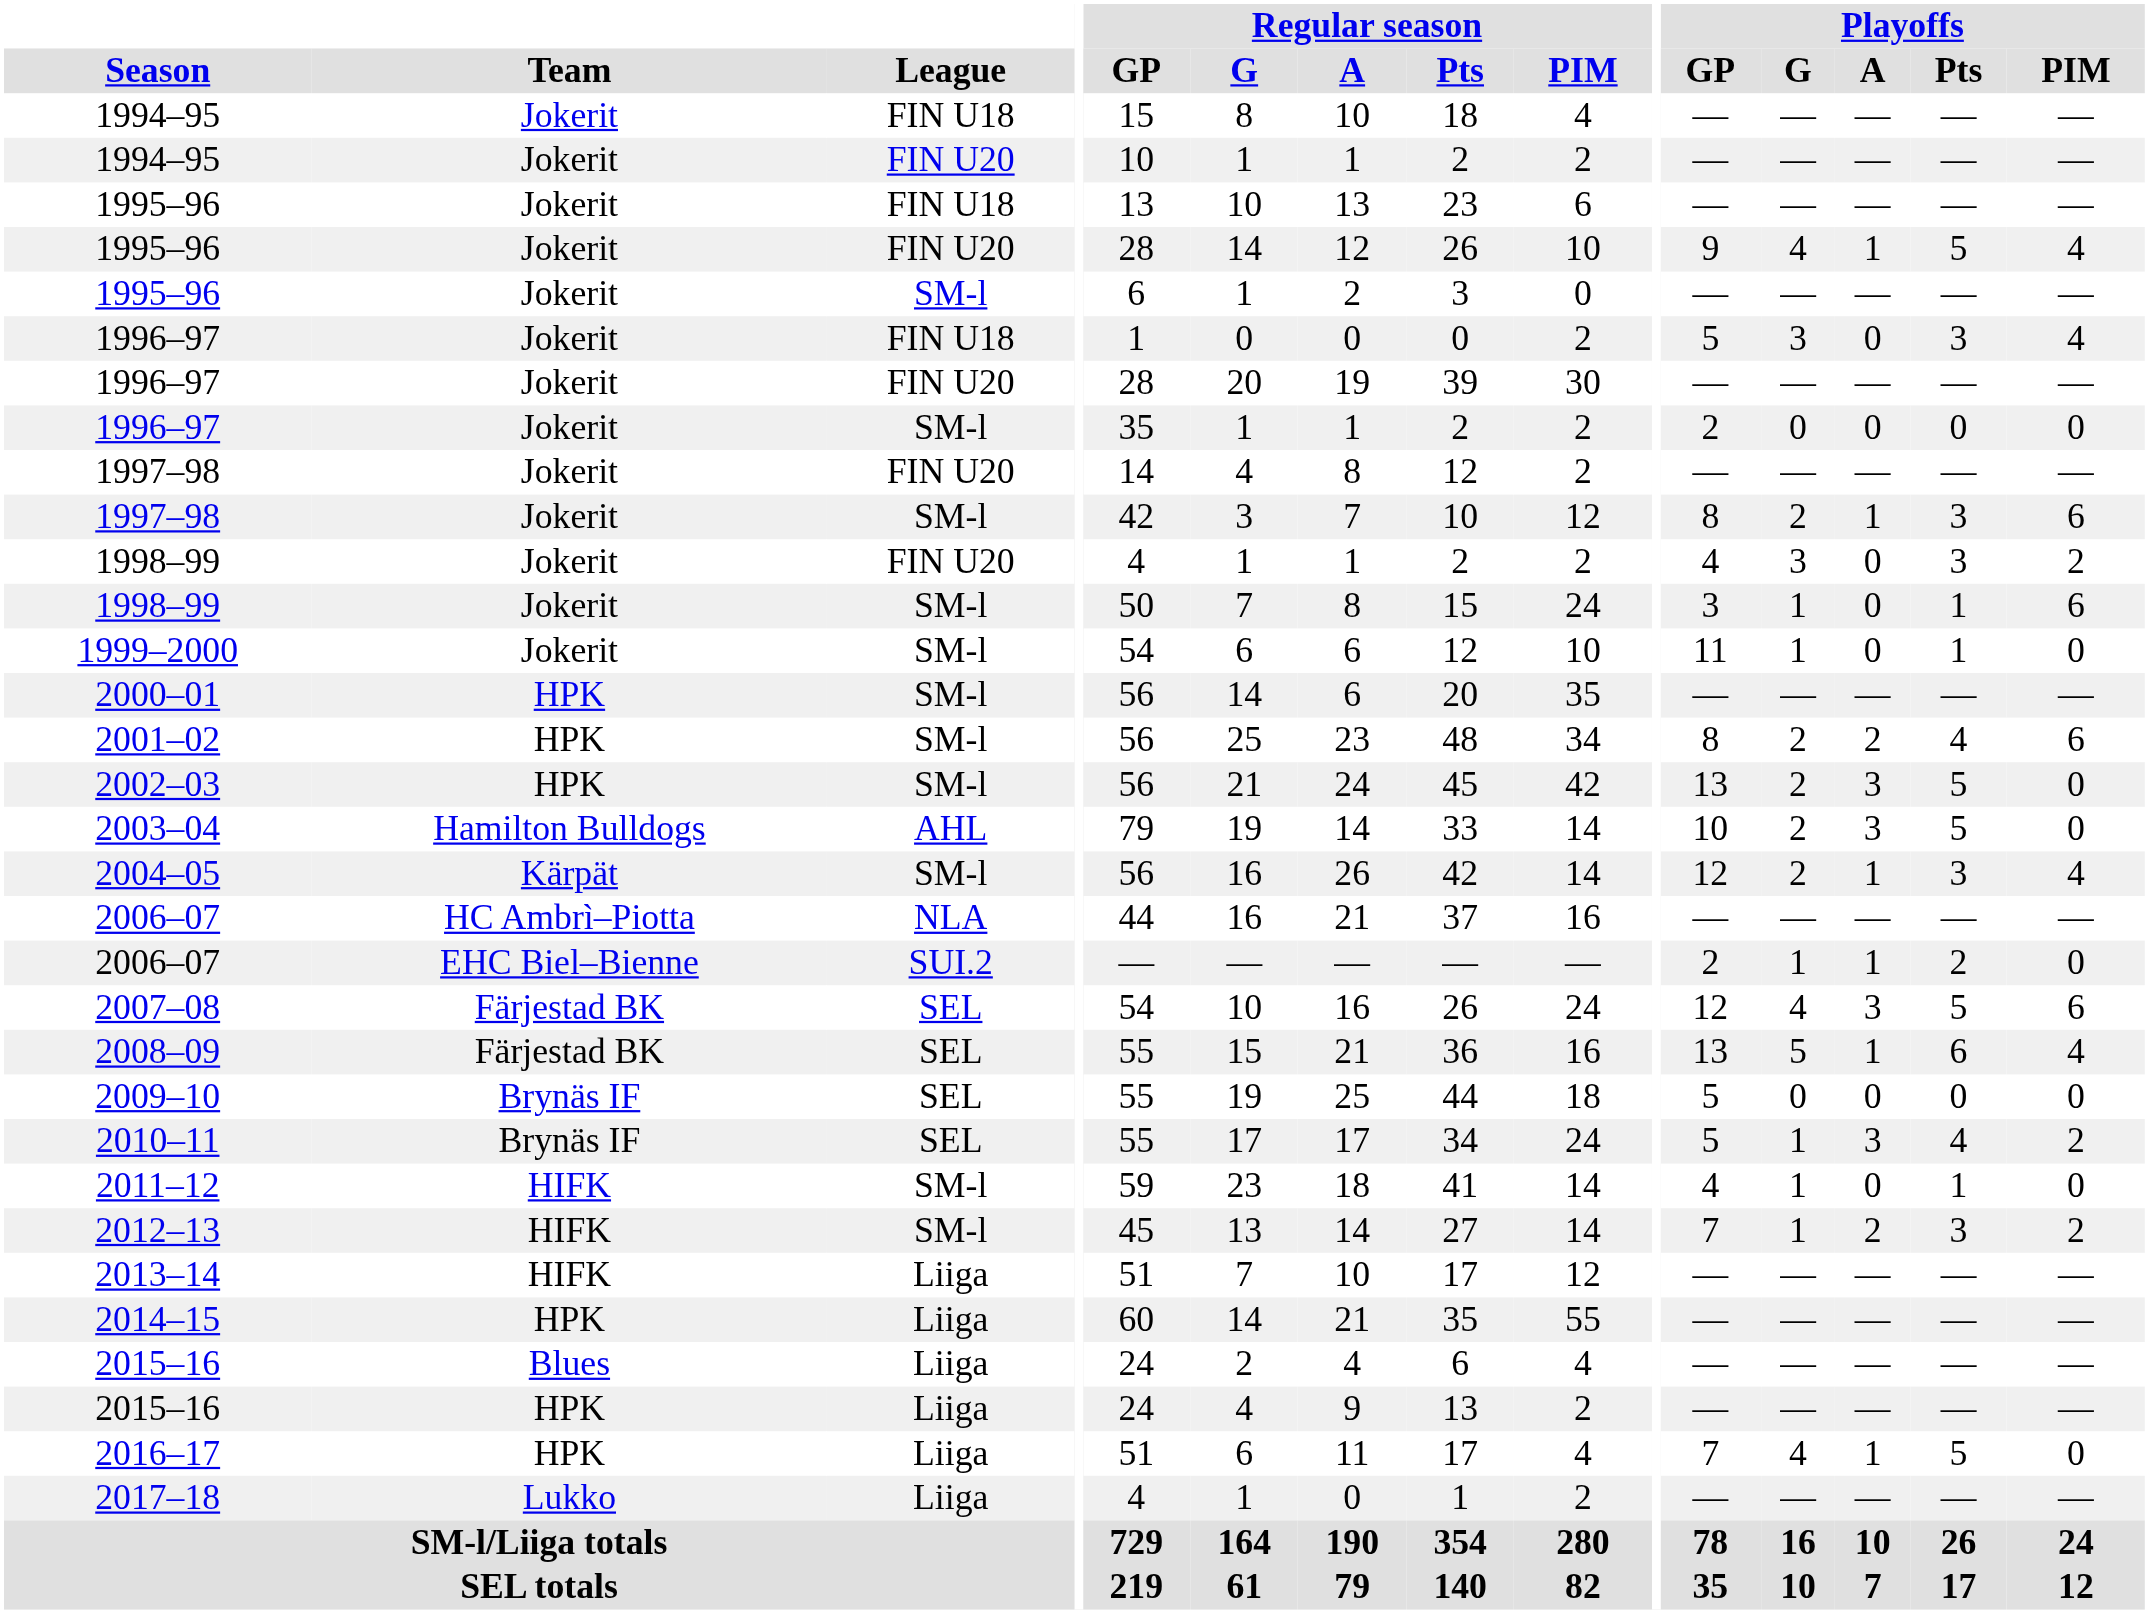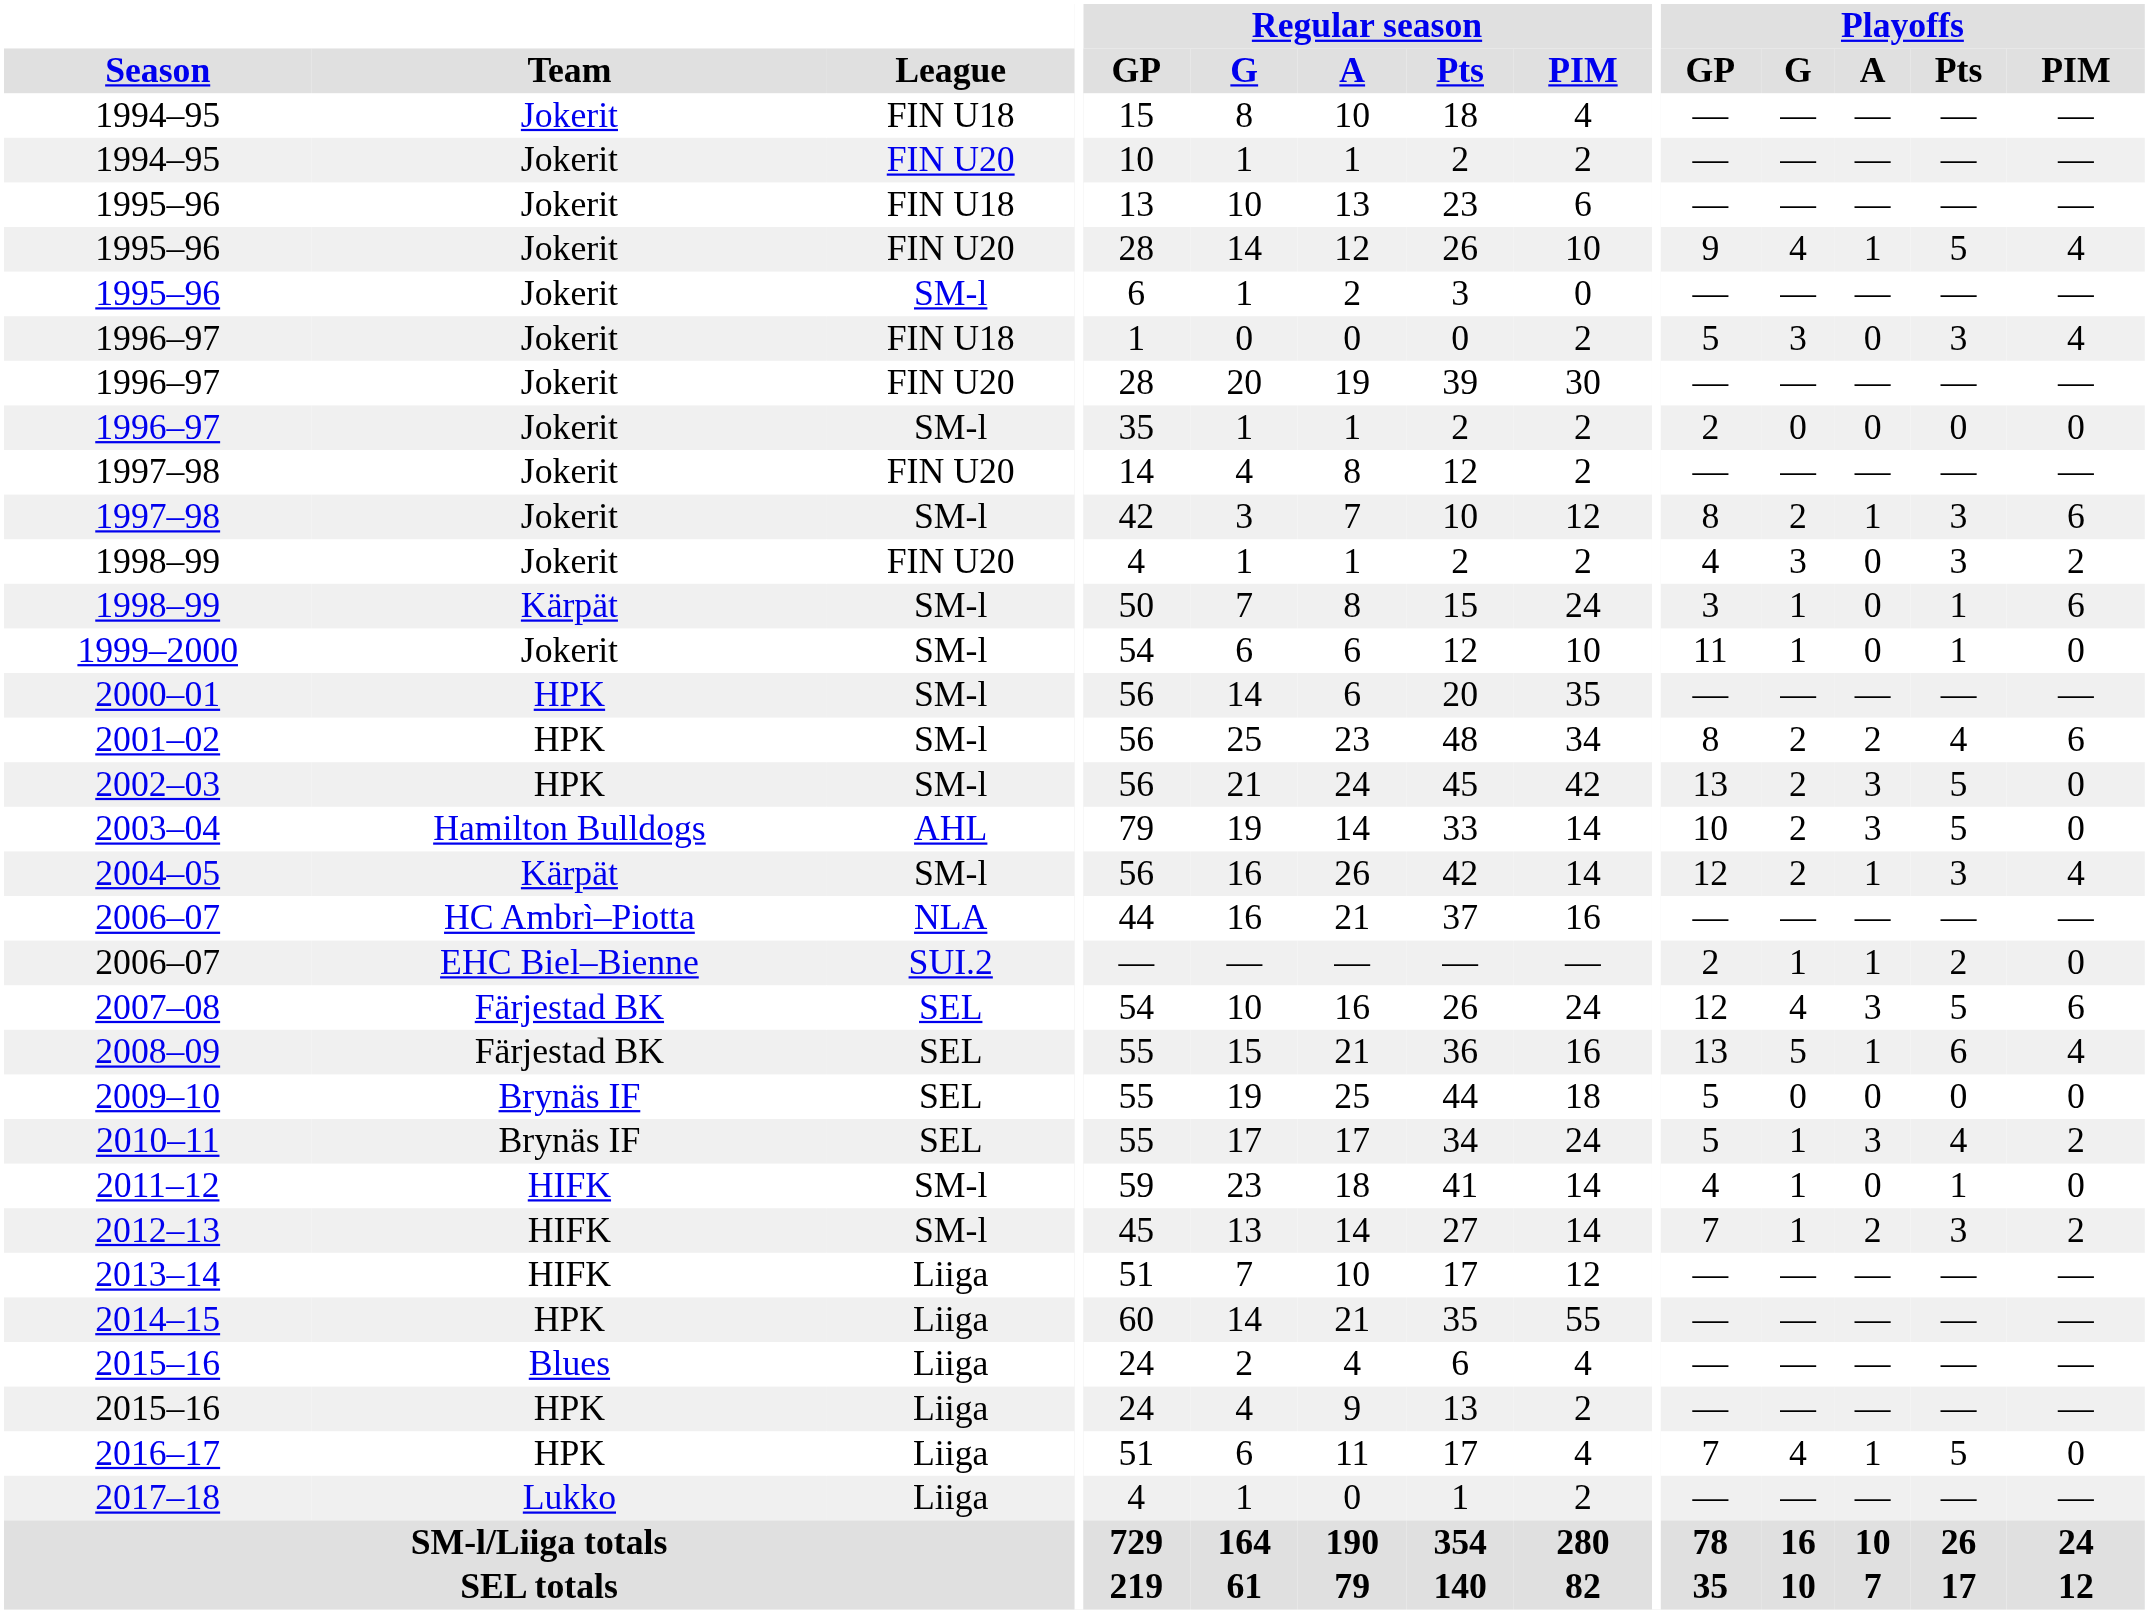1998–99 / SM-l | Team: Jokerit -> Kärpät
